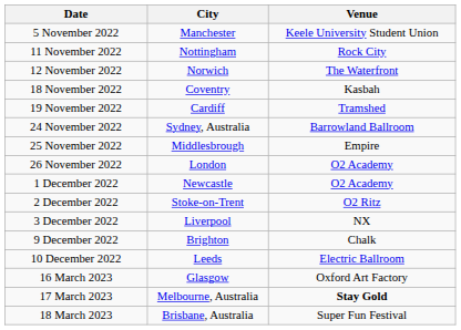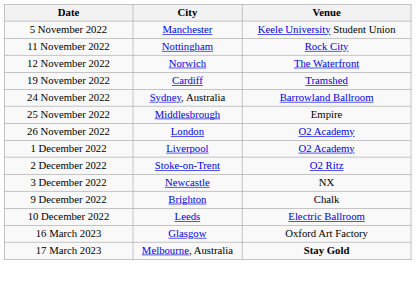- row: 18 November 2022 | Coventry | Kasbah
1 December 2022 | City: Newcastle -> Liverpool
3 December 2022 | City: Liverpool -> Newcastle
- row: 18 March 2023 | Brisbane, Australia | Super Fun Festival
